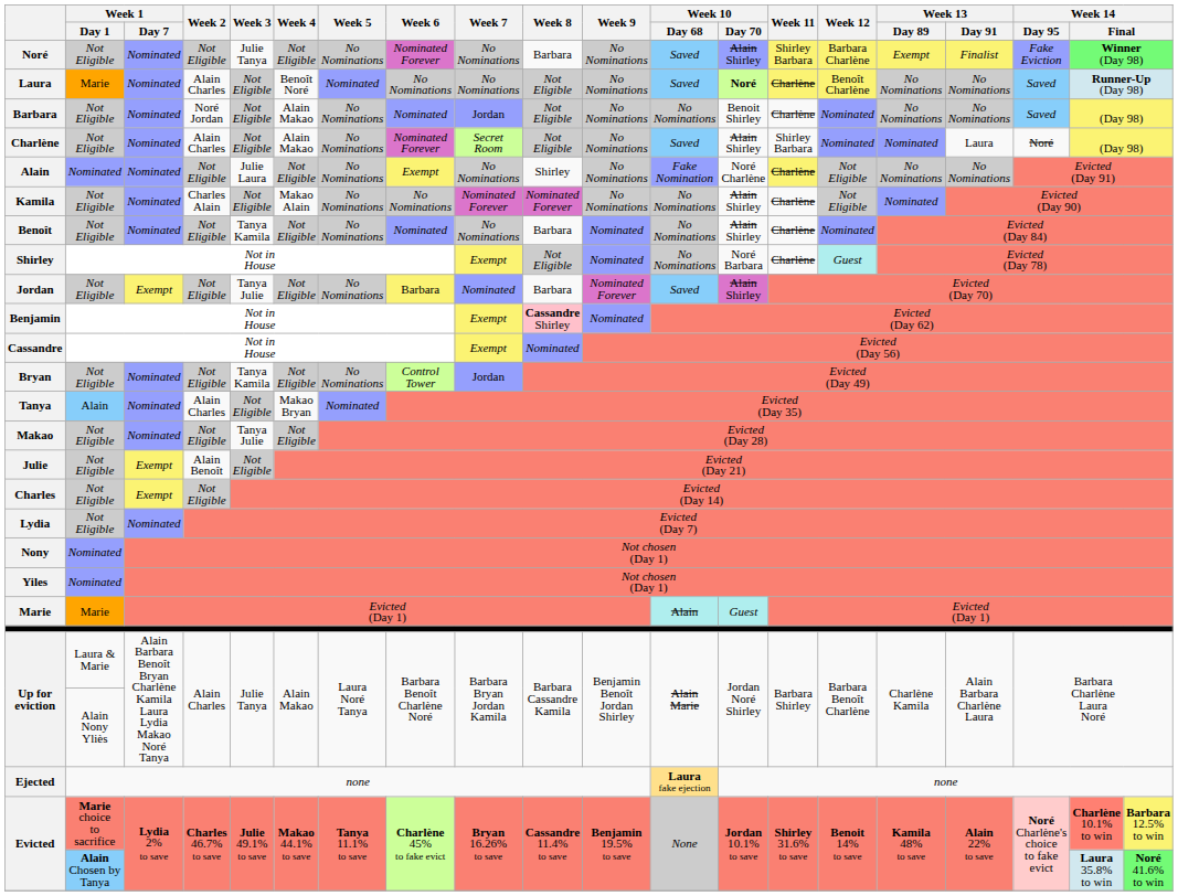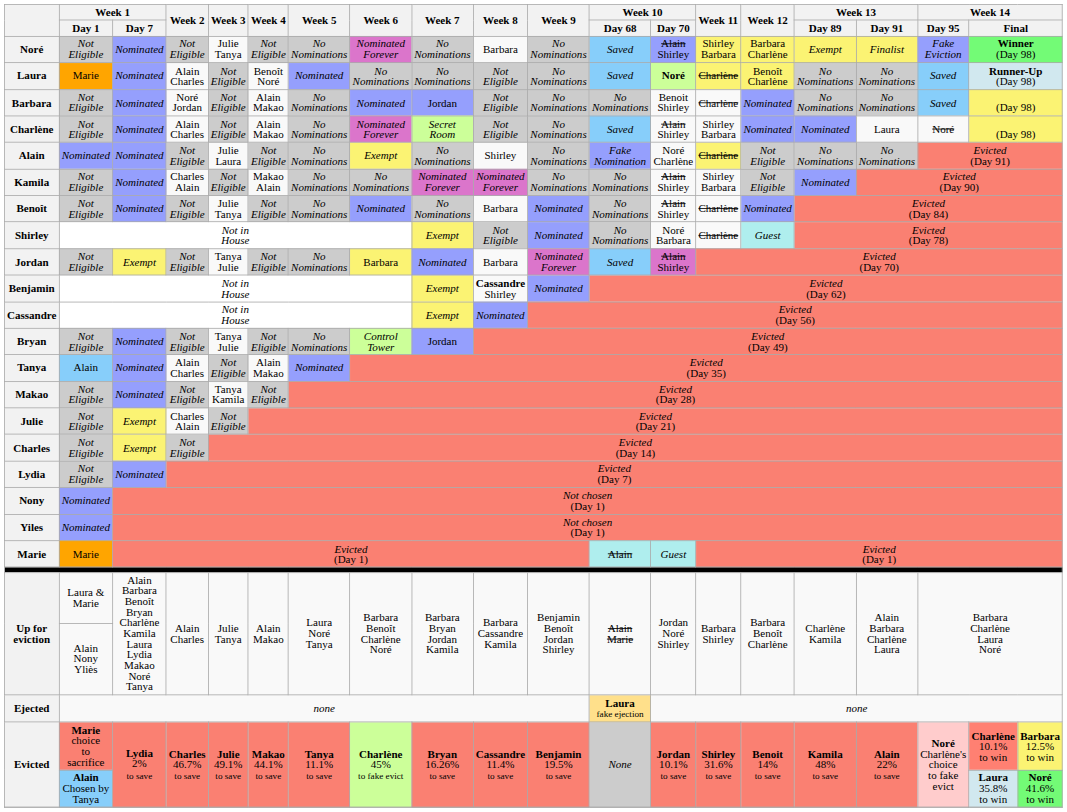Kamila | Week 11: Charlène -> Shirley Barbara
Benoît | Week 3: Tanya Kamila -> Julie Tanya
Benjamin | Week 8: pink background -> no background
Bryan | Week 3: Tanya Kamila -> Tanya Julie
Tanya | Week 4: Makao Bryan -> Alain Makao
Makao | Week 3: Tanya Julie -> Tanya Kamila
Julie | Week 2: Alain Benoît -> Charles Alain
